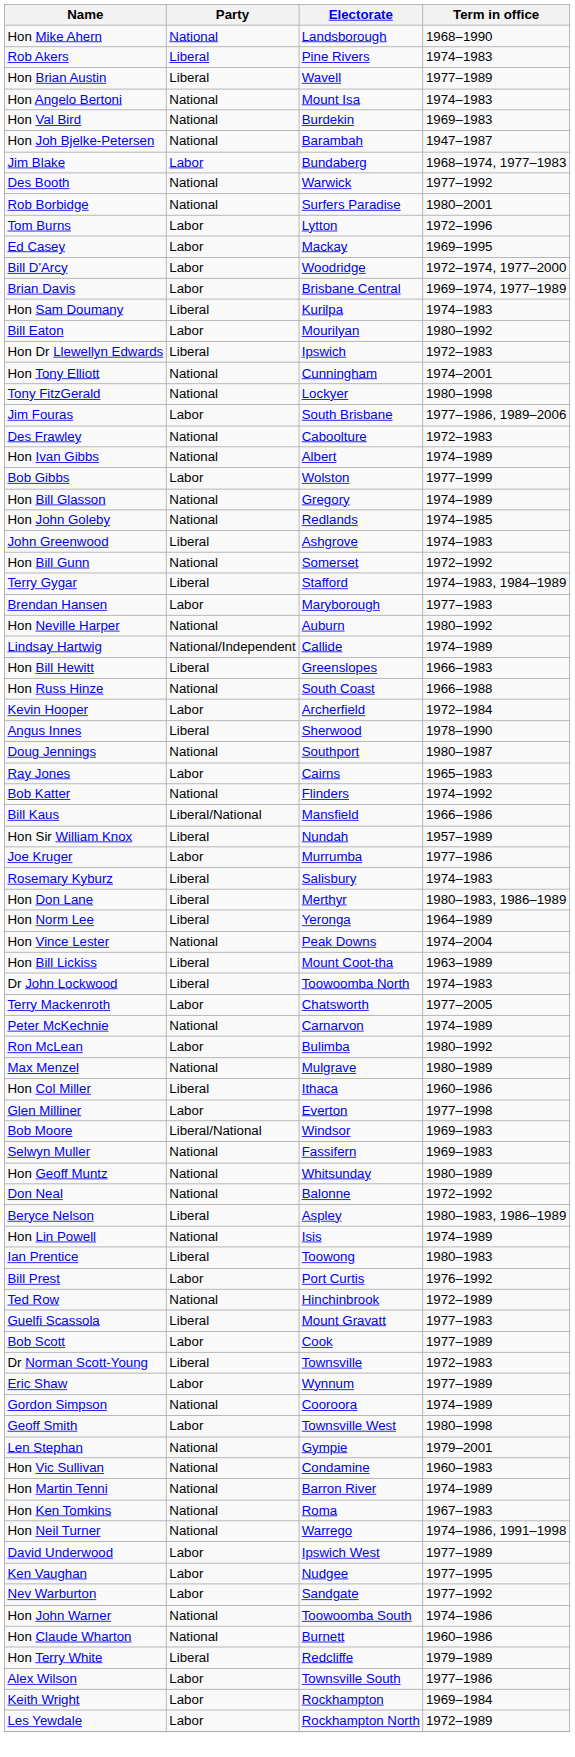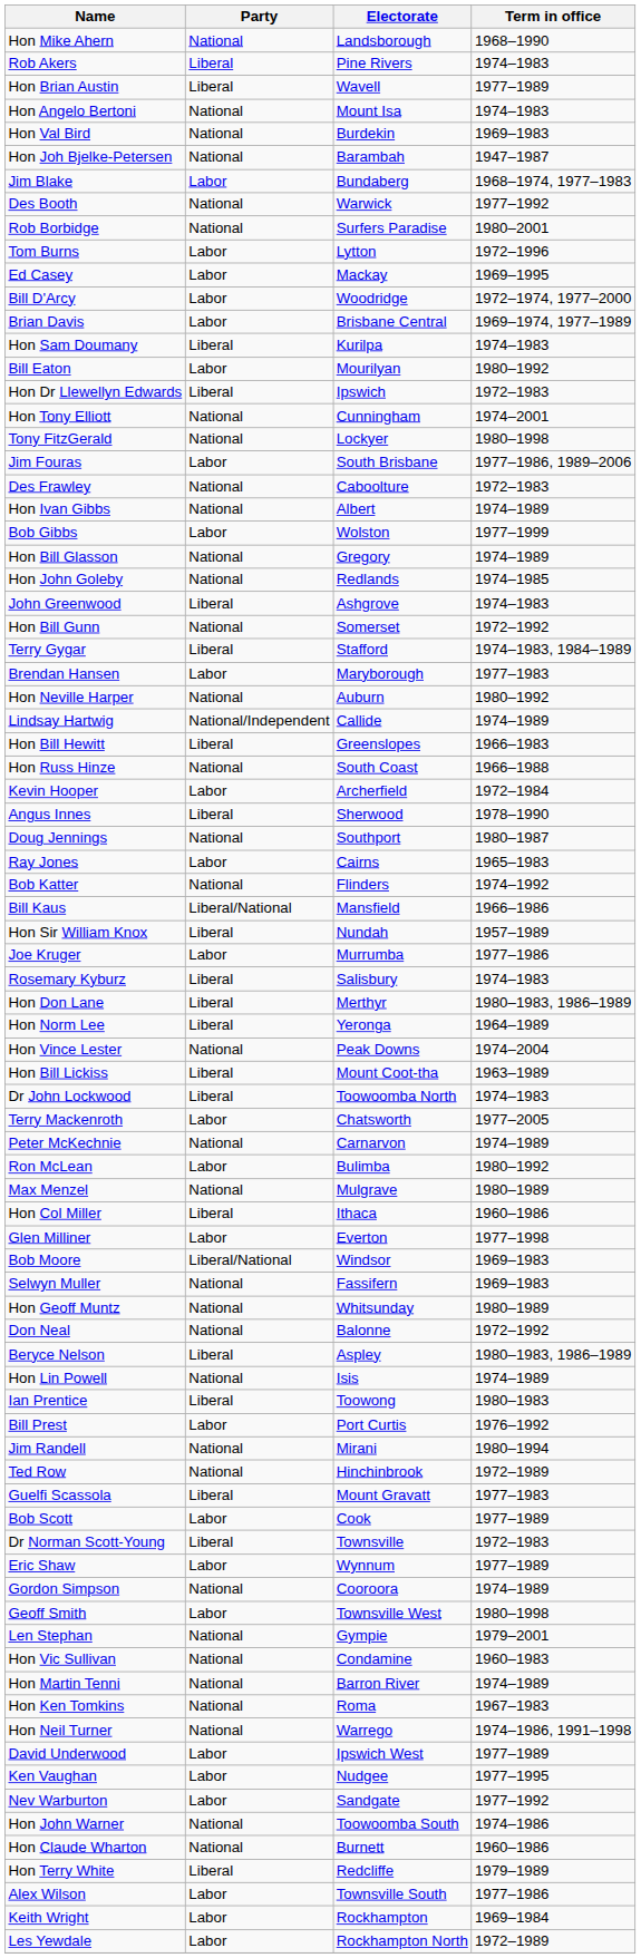+ row: Jim Randell | National | Mirani | 1980–1994
